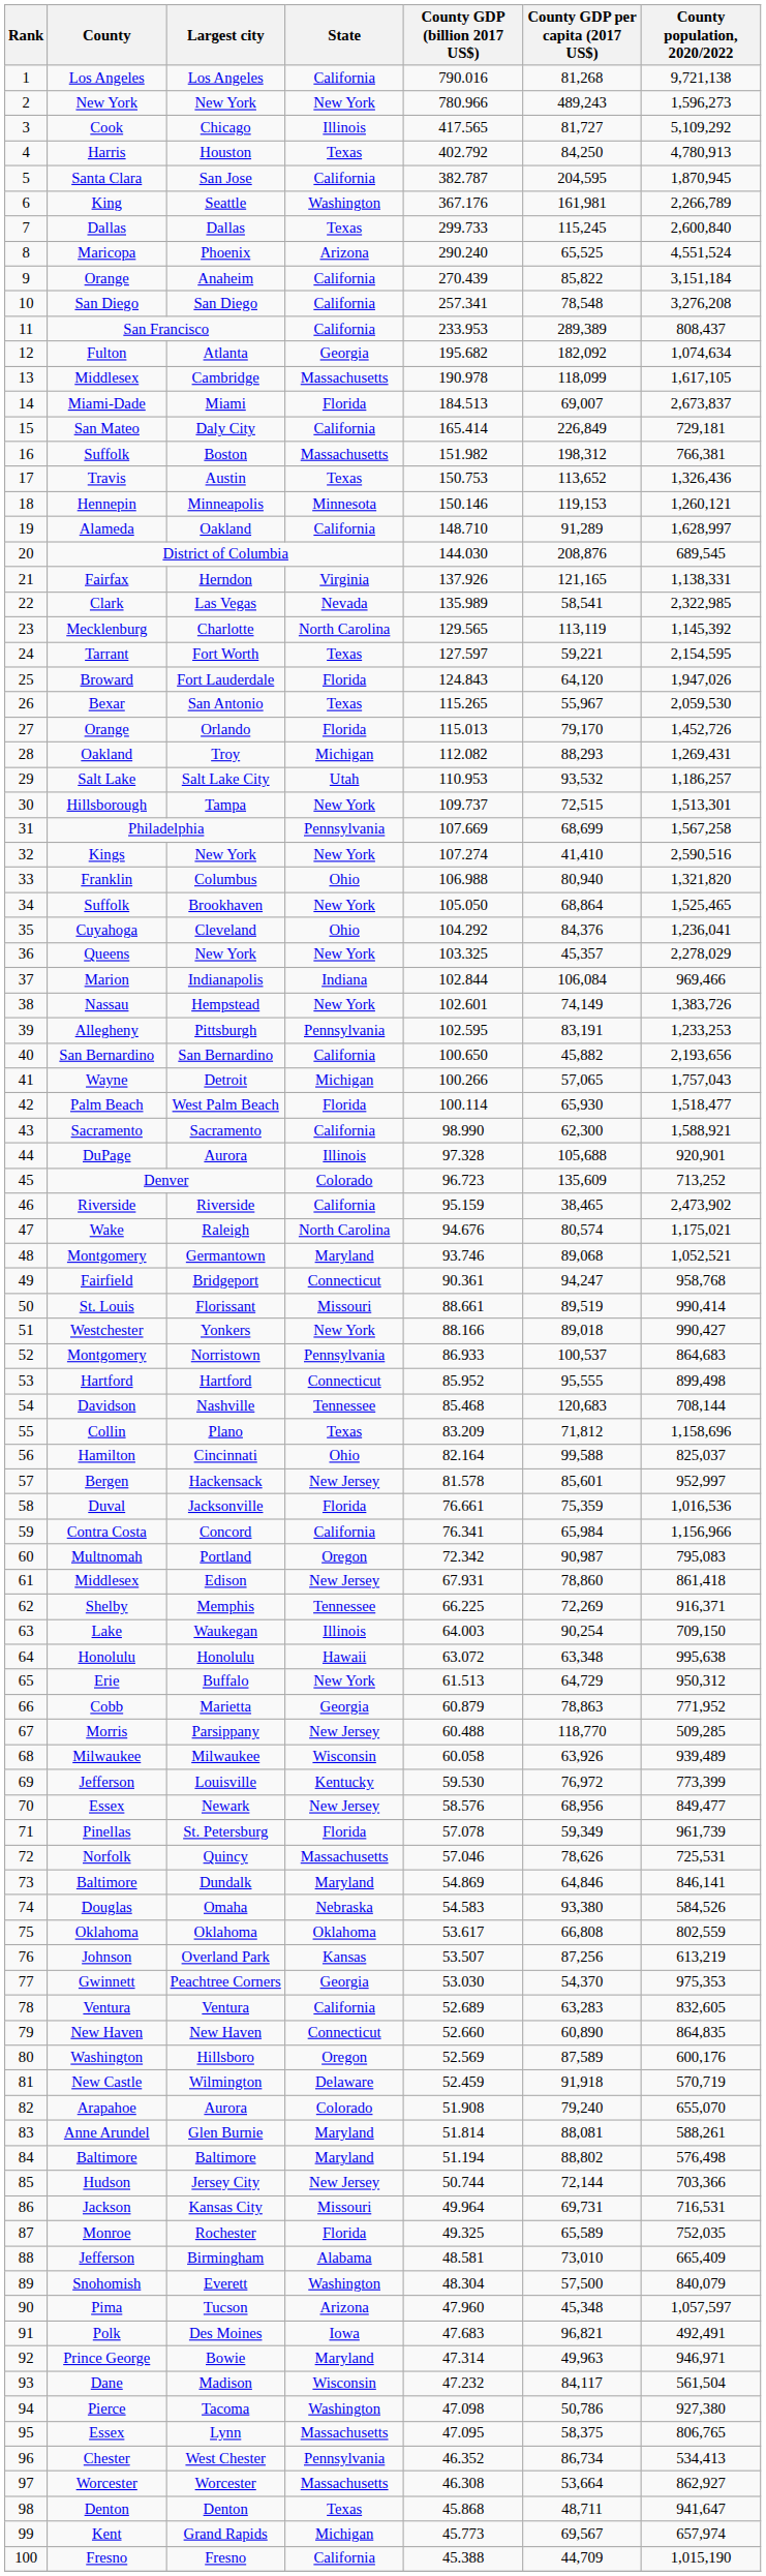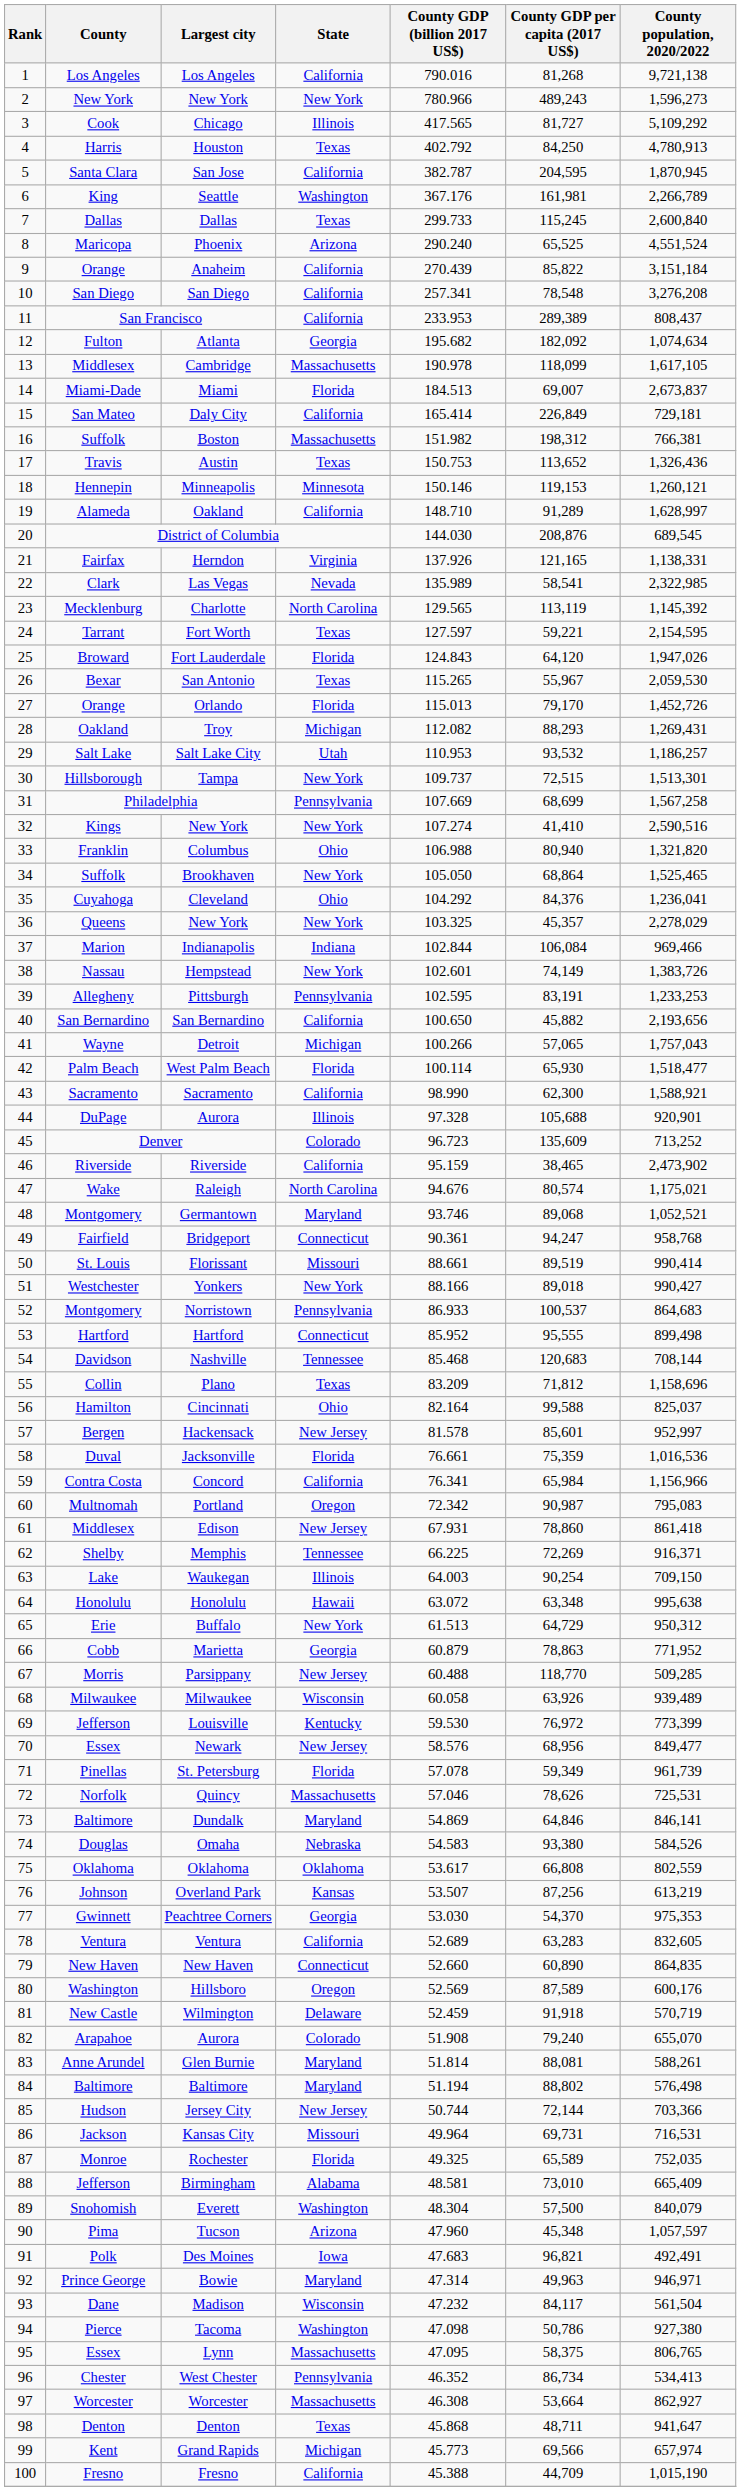Grand Rapids | County GDP per capita (2017 US$): 69,567 -> 69,566
